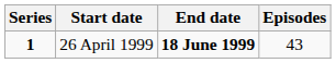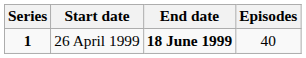26 April 1999 | Episodes: 43 -> 40
